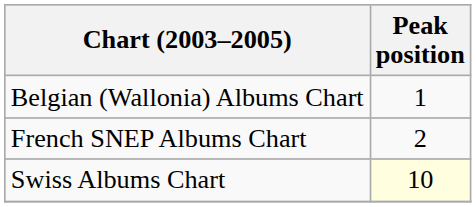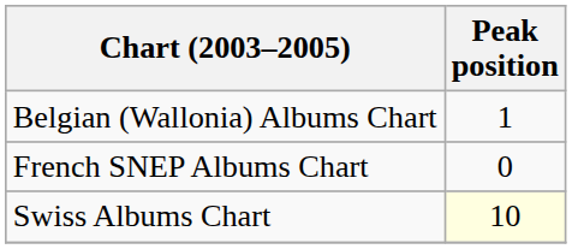French SNEP Albums Chart | Peak position: 2 -> 0
